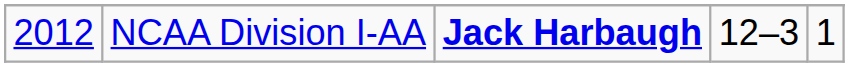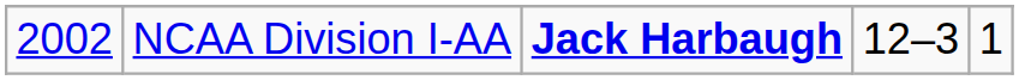NCAA Division I-AA | column 1: 2012 -> 2002
